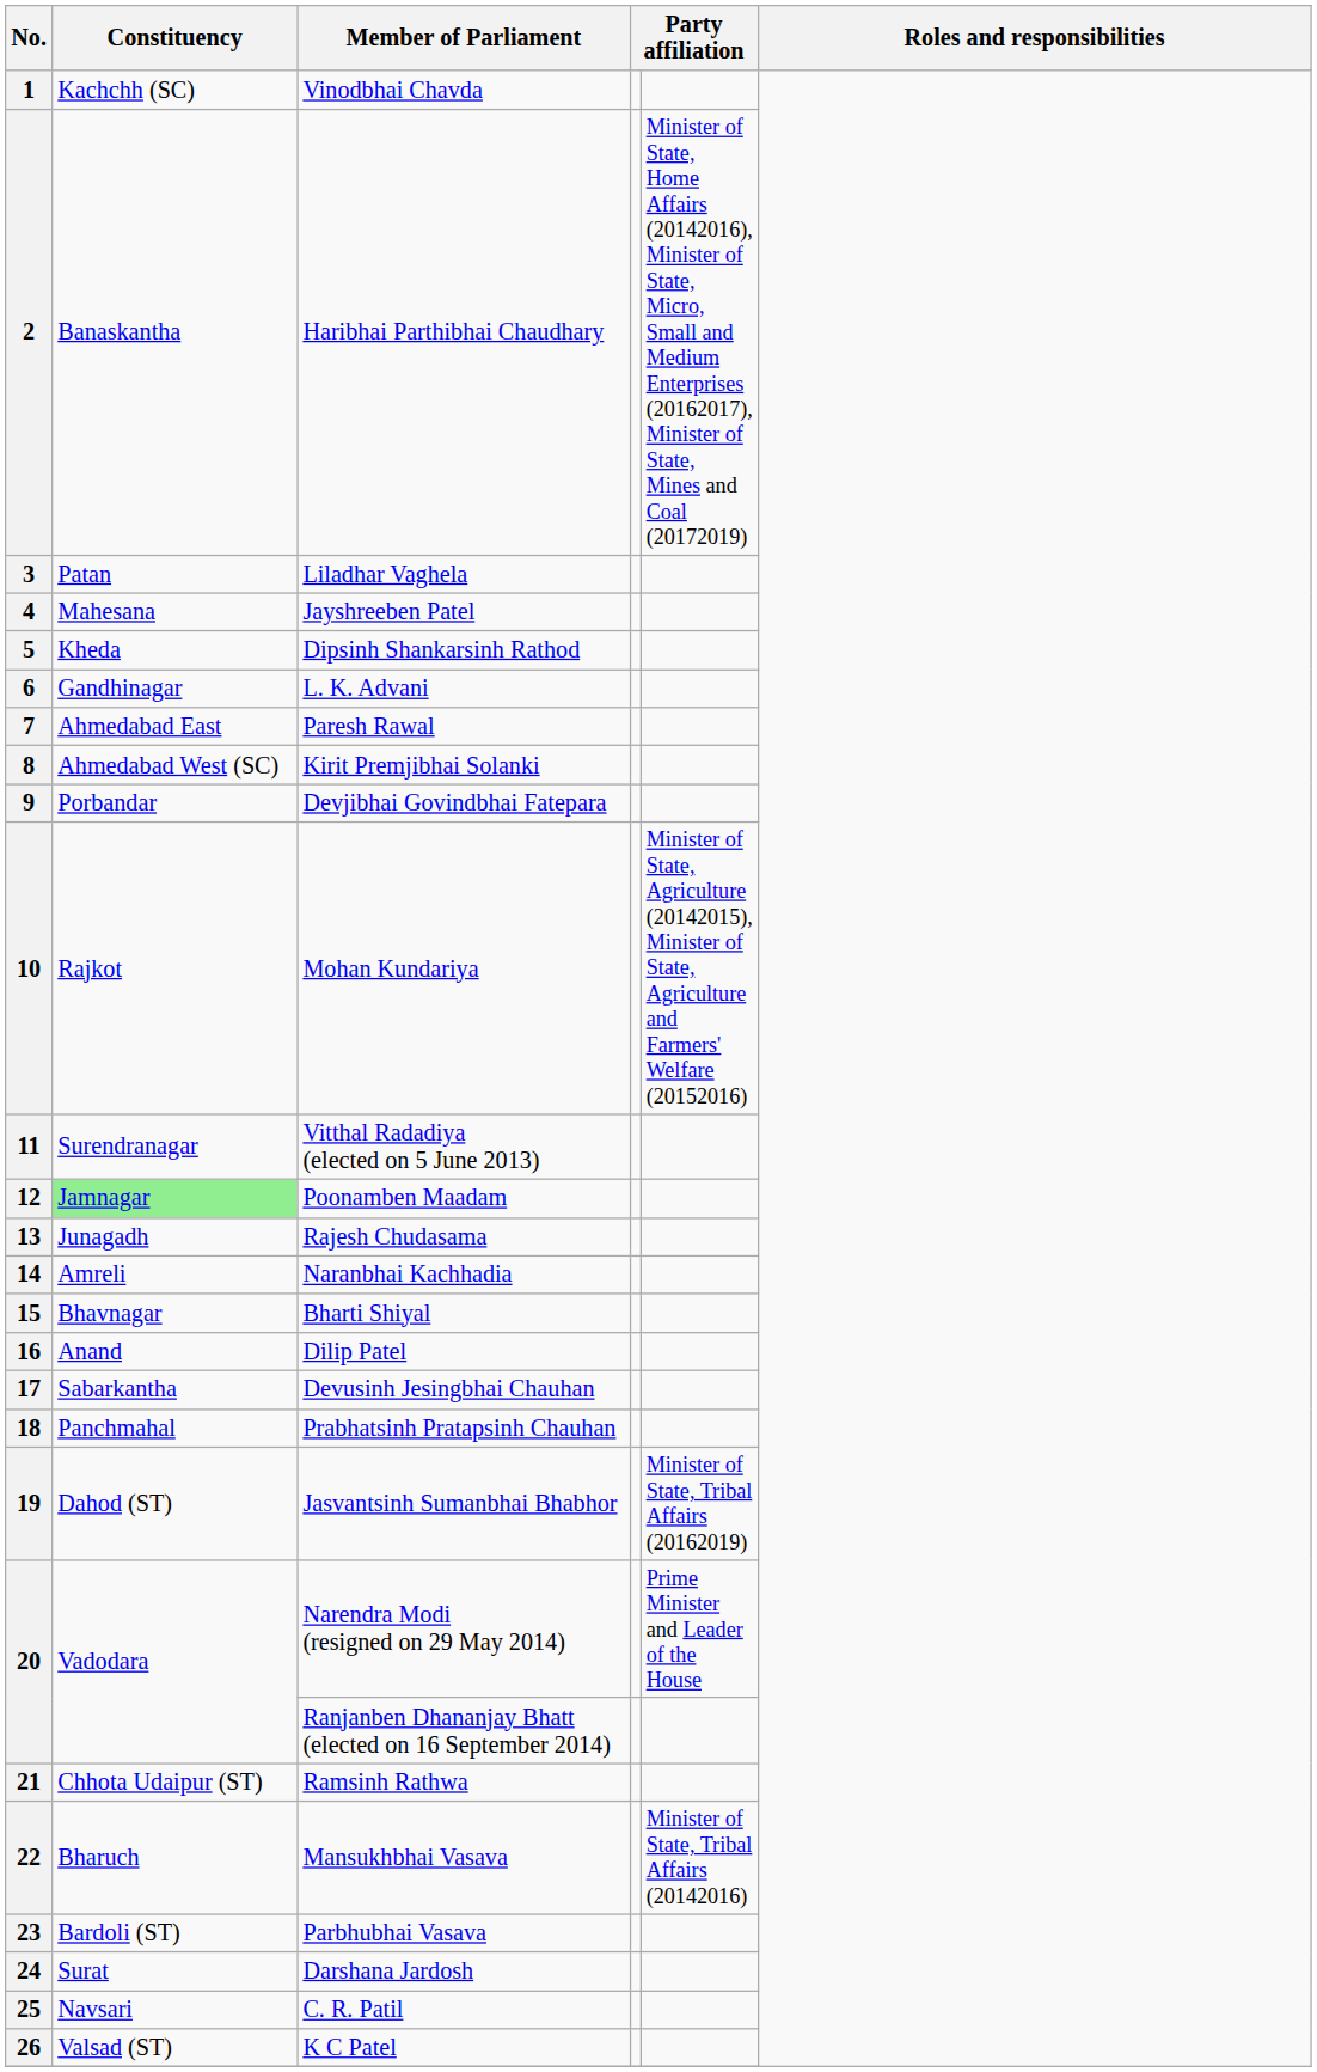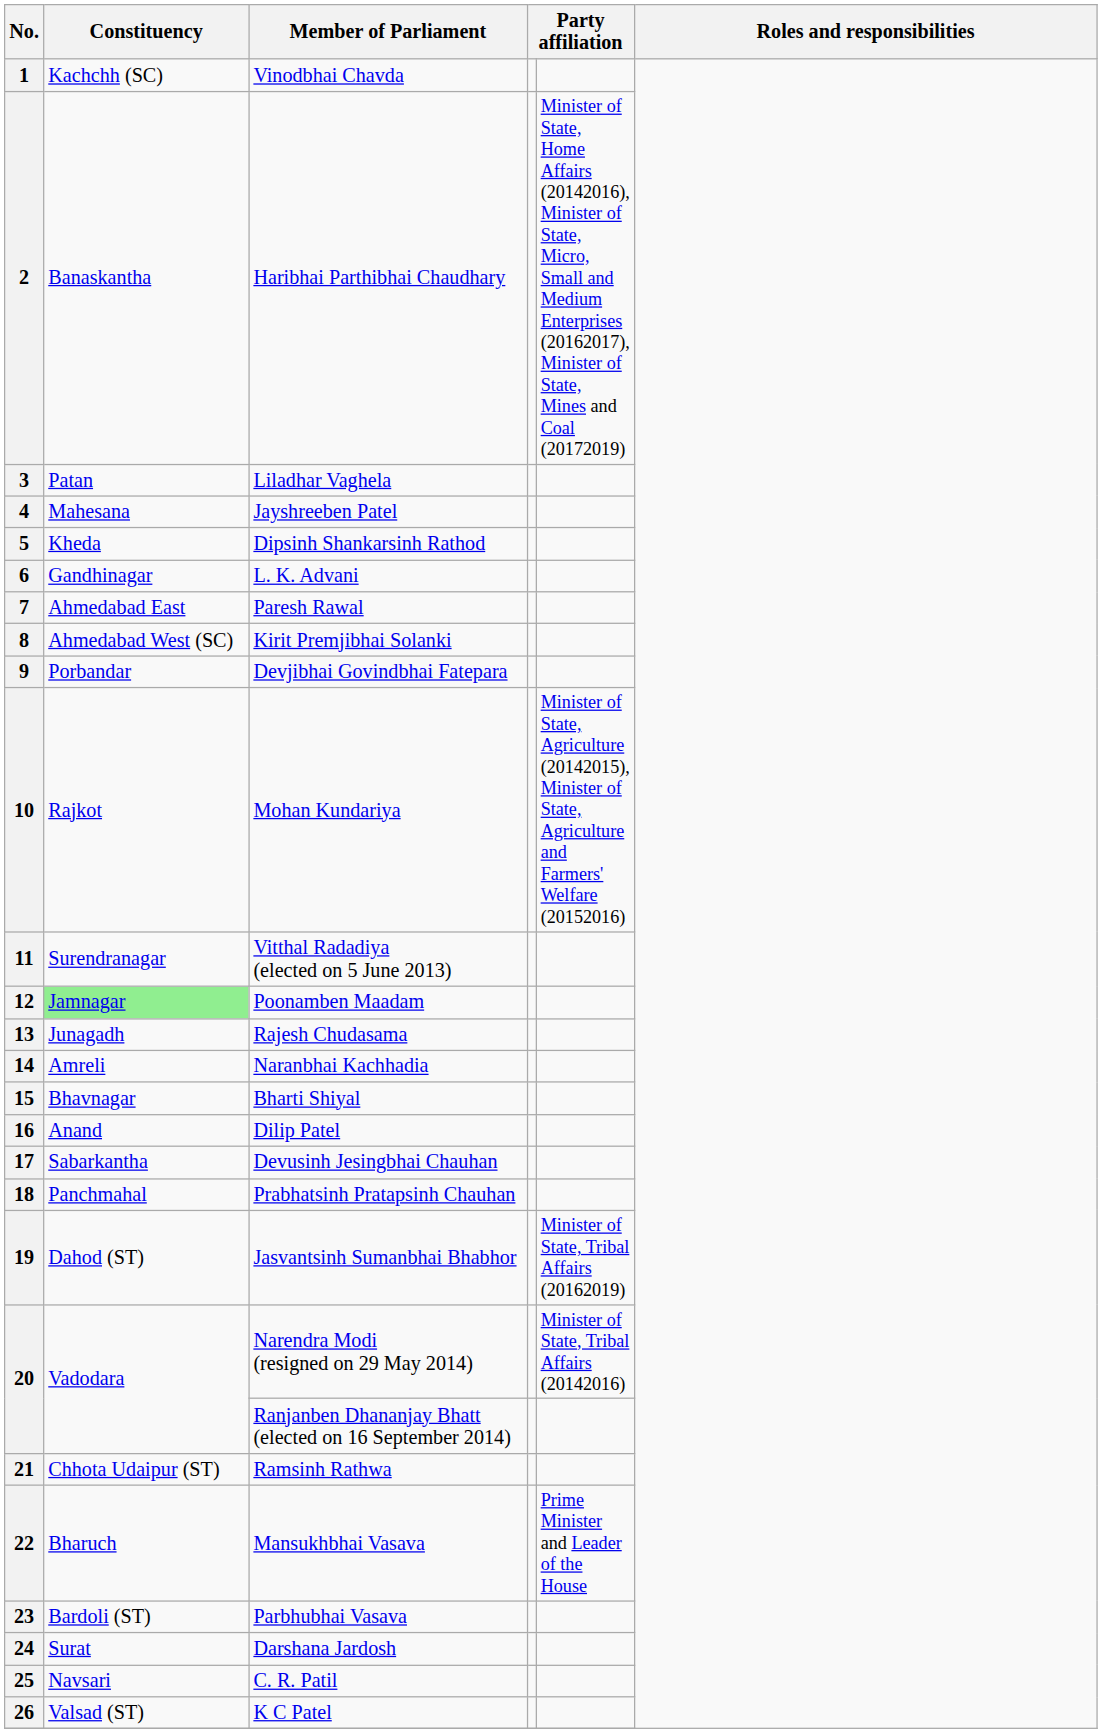Narendra Modi (resigned on 29 May 2014) | column 5: Prime Minister and Leader of the House -> Minister of State, Tribal Affairs (20142016)
Mansukhbhai Vasava | column 5: Minister of State, Tribal Affairs (20142016) -> Prime Minister and Leader of the House
